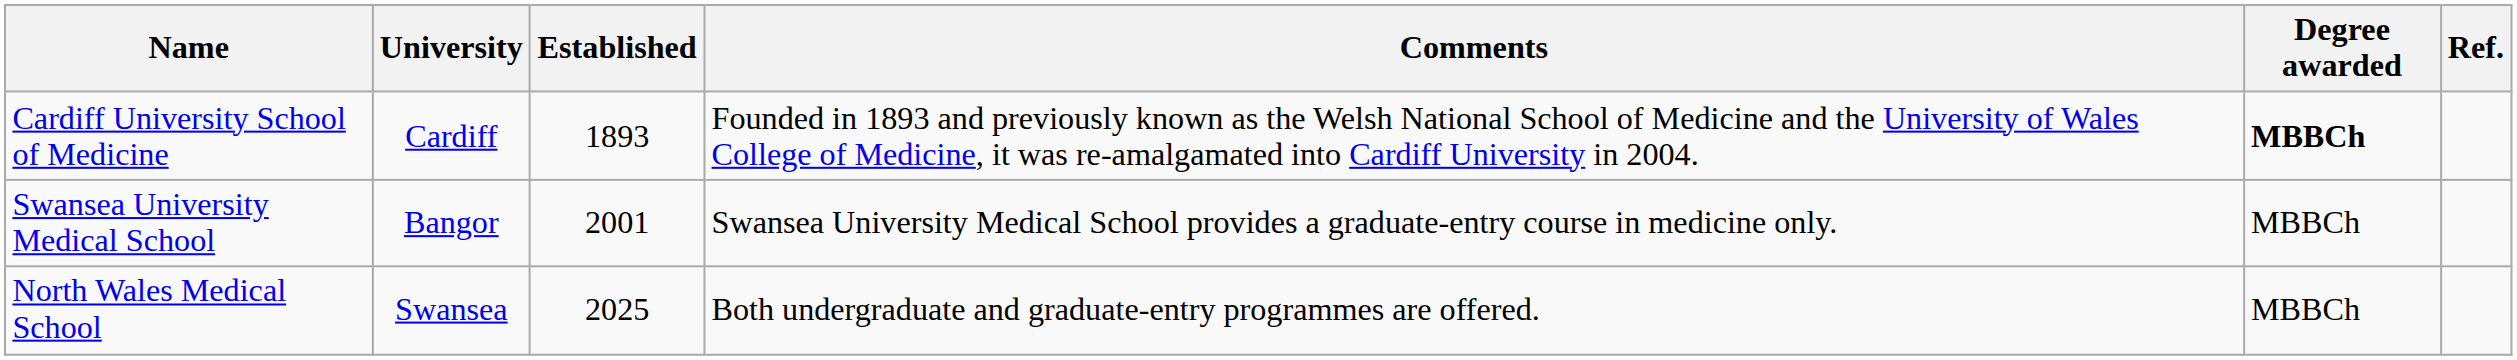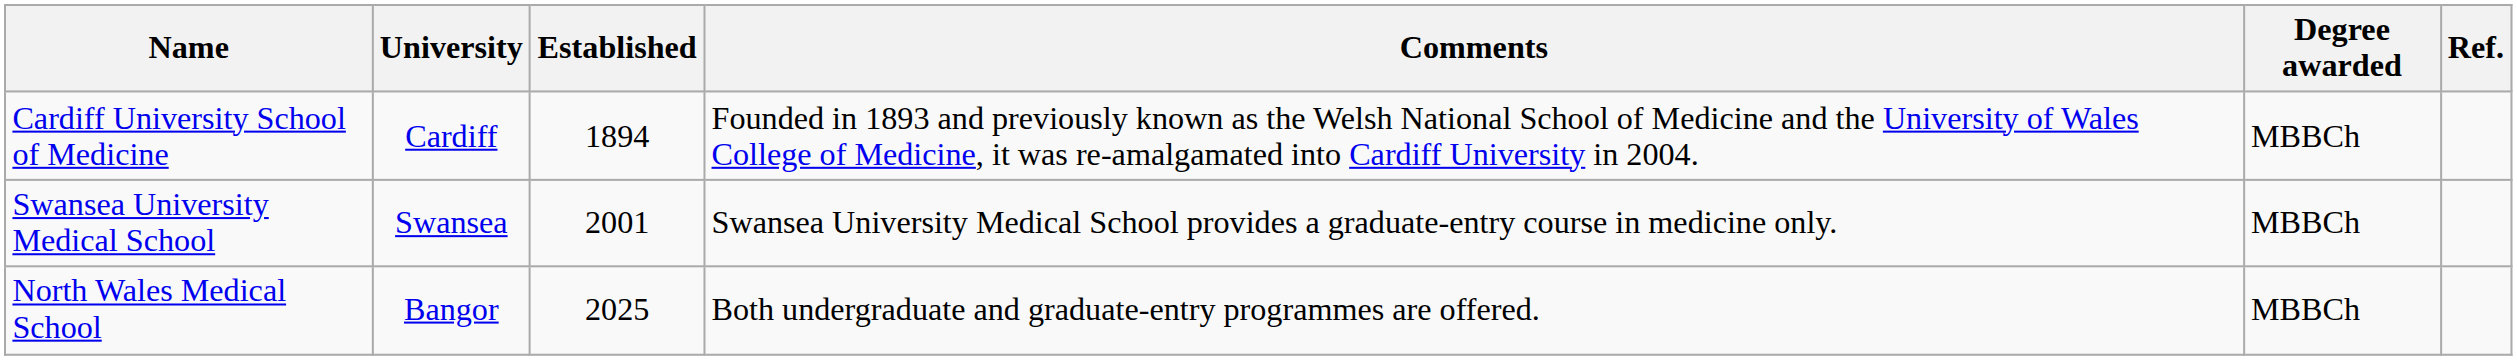Cardiff University School of Medicine | Established: 1893 -> 1894
Cardiff University School of Medicine | Degree awarded: bold -> normal
Swansea University Medical School | University: Bangor -> Swansea
North Wales Medical School | University: Swansea -> Bangor
